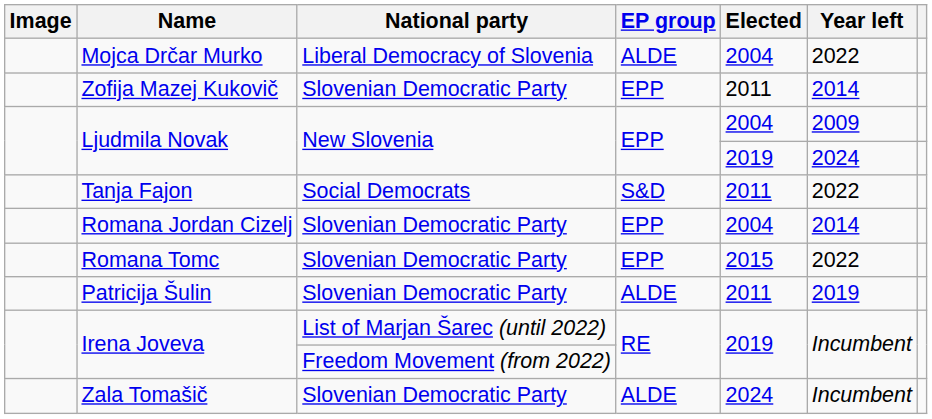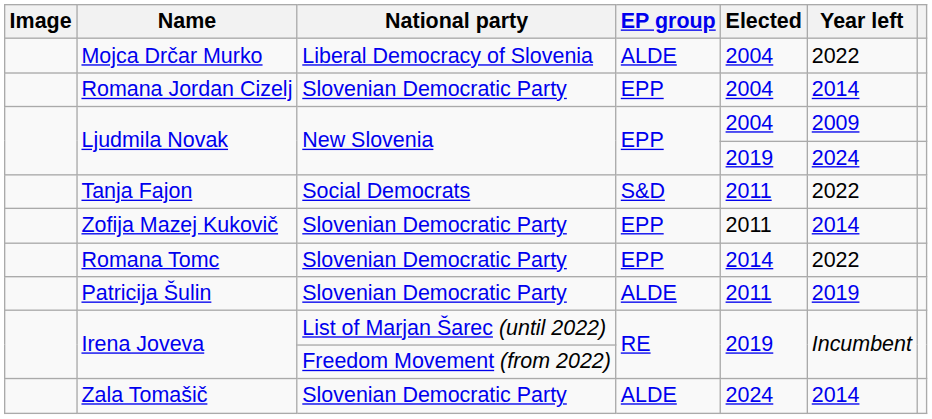rows swapped: Romana Jordan Cizelj <-> Zofija Mazej Kukovič
Romana Tomc | Elected: 2015 -> 2014
Zala Tomašič | Year left: Incumbent -> 2014
